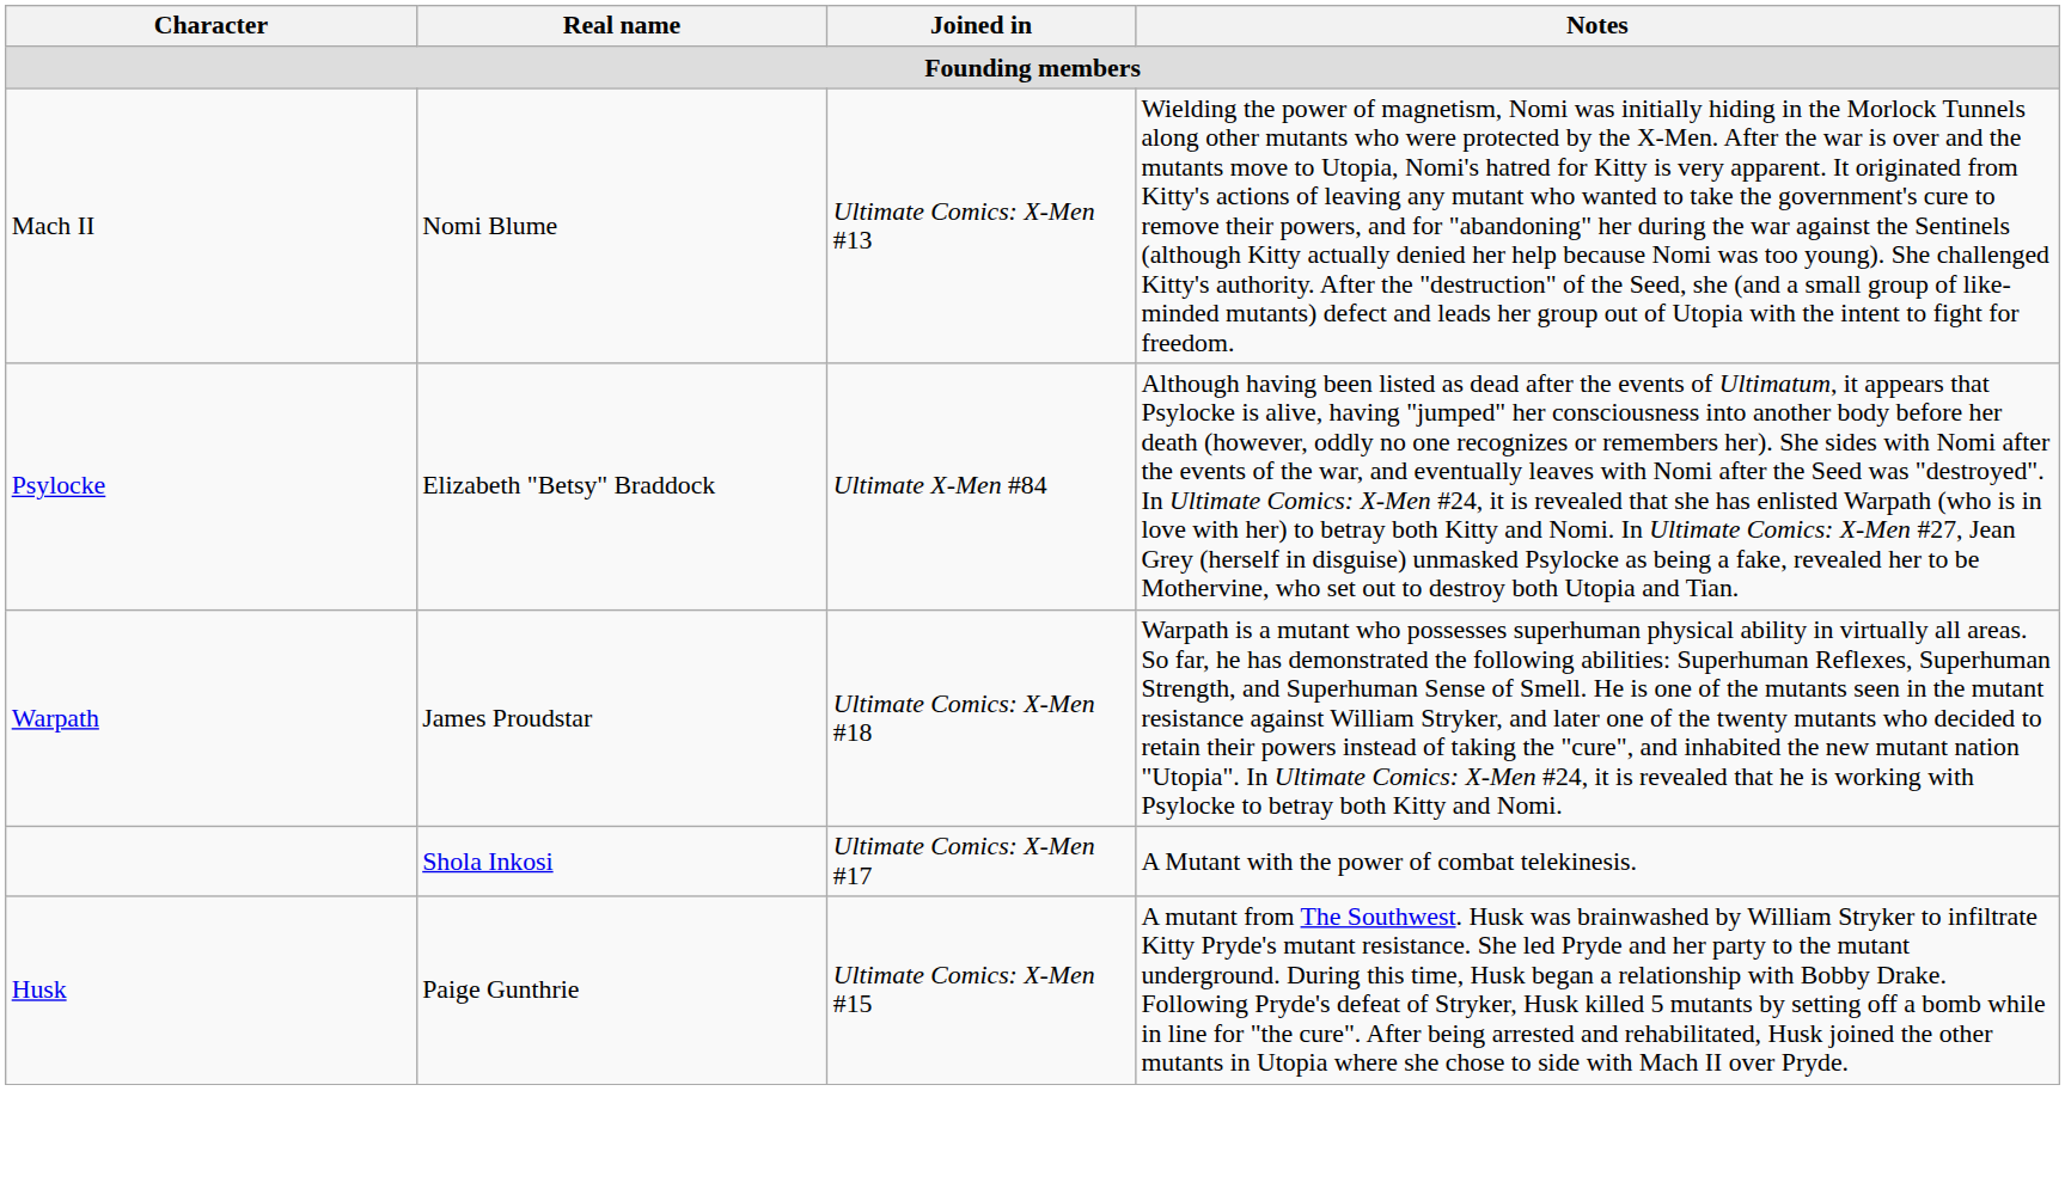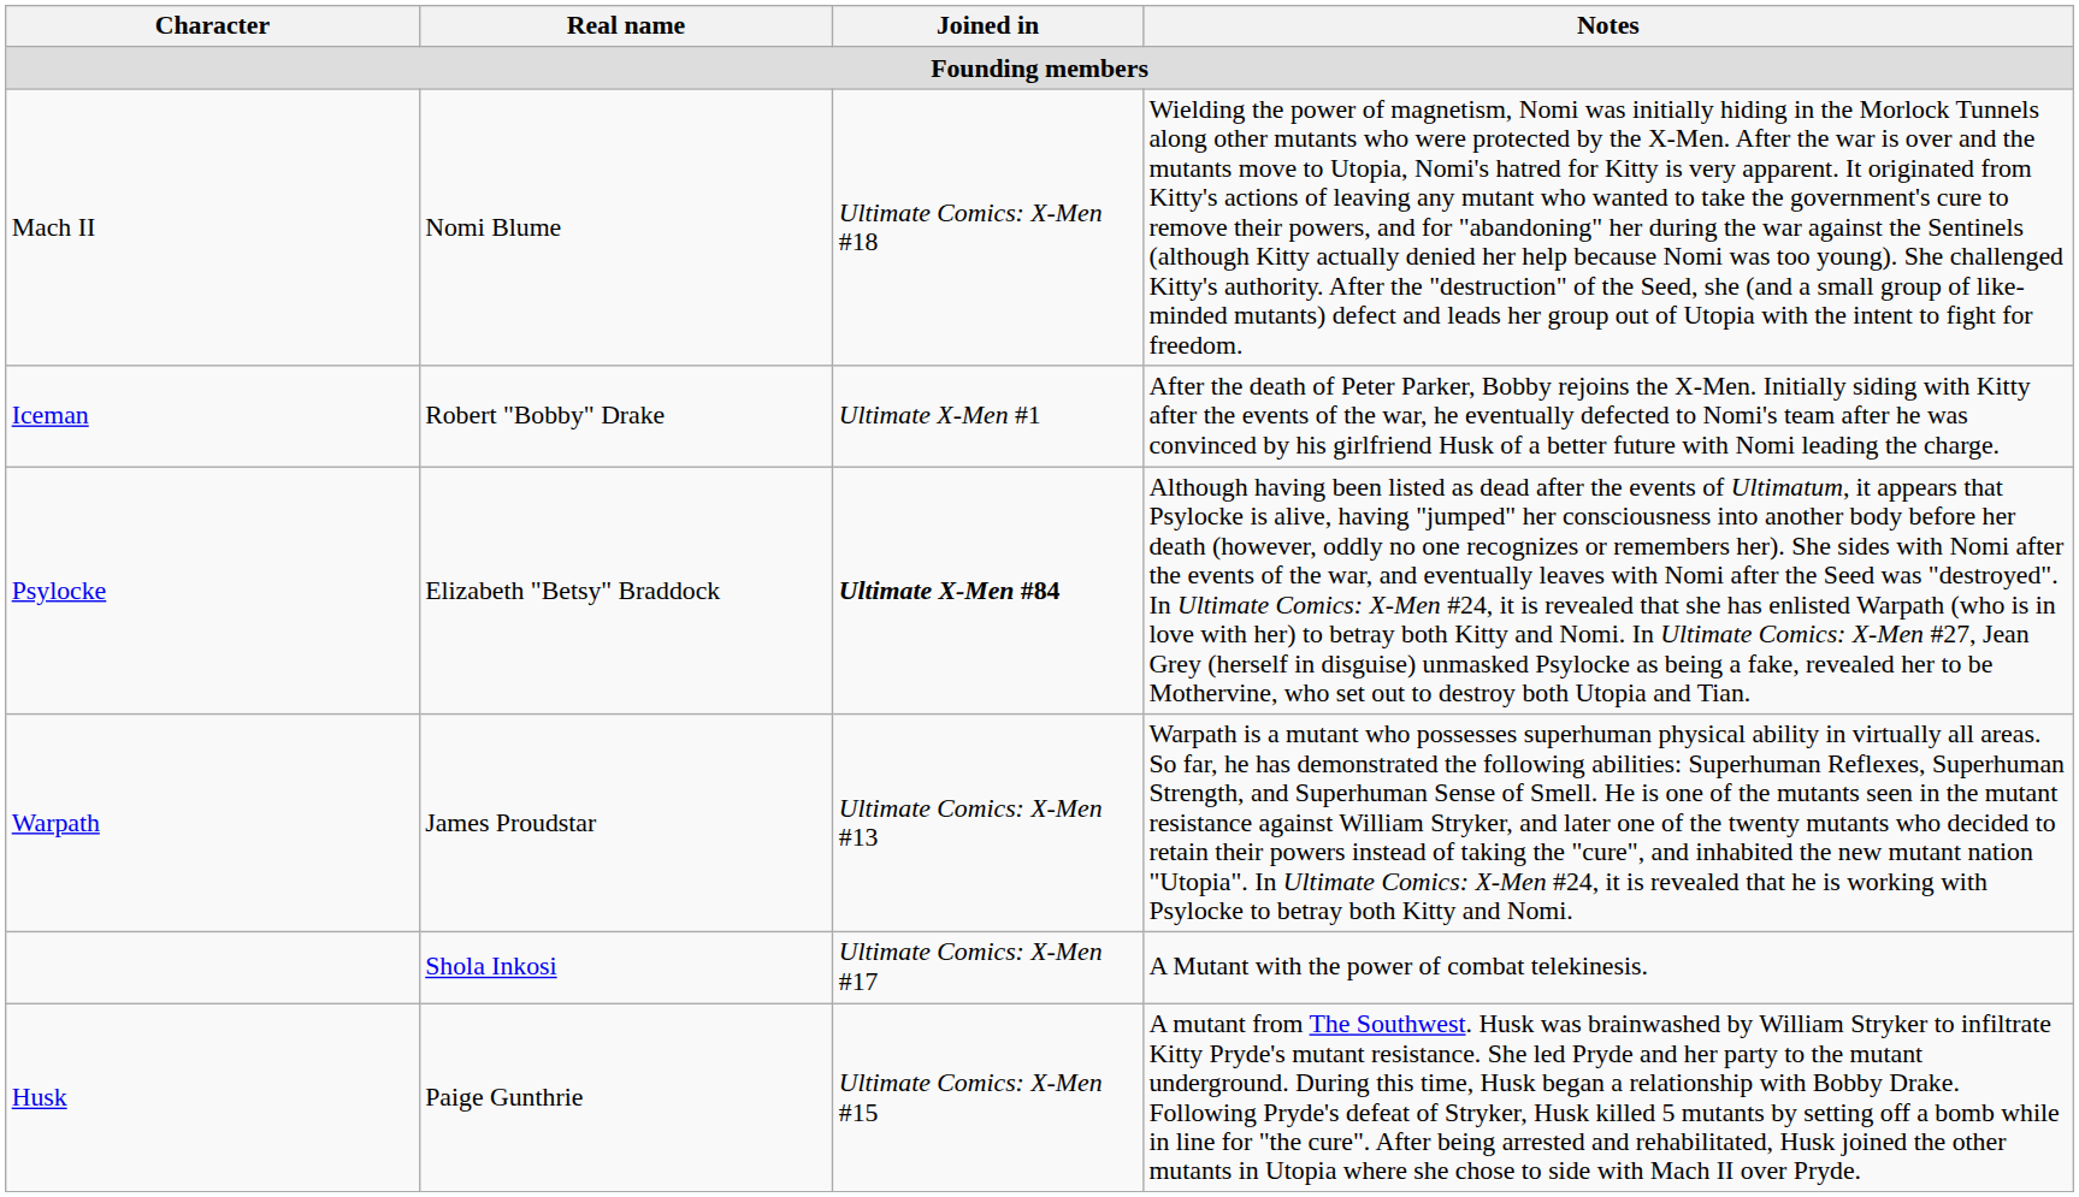Mach II | Joined in: Ultimate Comics: X-Men #13 -> Ultimate Comics: X-Men #18
+ row: Iceman | Robert "Bobby" Drake | Ultimate X-Men #1 | After the death of Peter Parker, Bobby rejoins the X-Men. Initially siding with Kitty after the events of the war, he eventually defected to Nomi's team after he was convinced by his girlfriend Husk of a better future with Nomi leading the charge.
Psylocke | Joined in: normal -> bold
Warpath | Joined in: Ultimate Comics: X-Men #18 -> Ultimate Comics: X-Men #13
